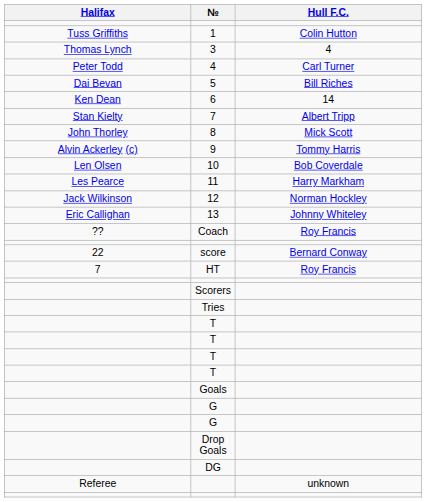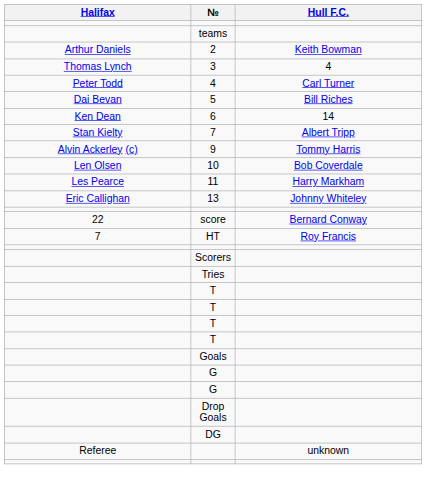+ row: teams
- row: Tuss Griffiths | 1 | Colin Hutton
+ row: Arthur Daniels | 2 | Keith Bowman
- row: John Thorley | 8 | Mick Scott
- row: Jack Wilkinson | 12 | Norman Hockley
- row: ?? | Coach | Roy Francis
